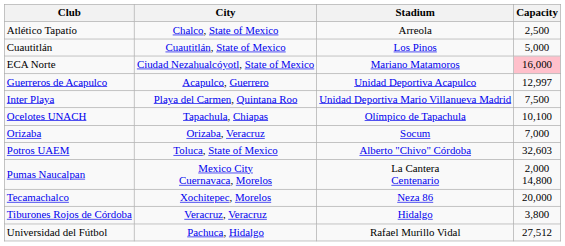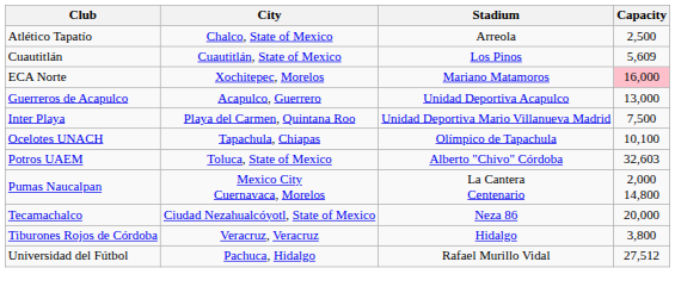Cuautitlán | Capacity: 5,000 -> 5,609
ECA Norte | City: Ciudad Nezahualcóyotl, State of Mexico -> Xochitepec, Morelos
Guerreros de Acapulco | Capacity: 12,997 -> 13,000
- row: Orizaba | Orizaba, Veracruz | Socum | 7,000
Tecamachalco | City: Xochitepec, Morelos -> Ciudad Nezahualcóyotl, State of Mexico
